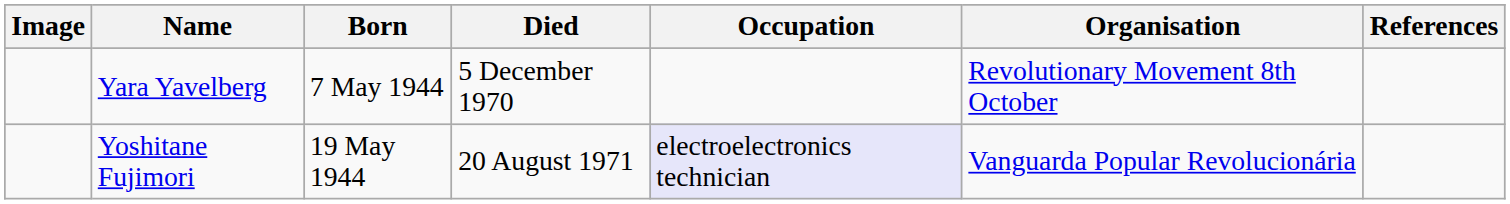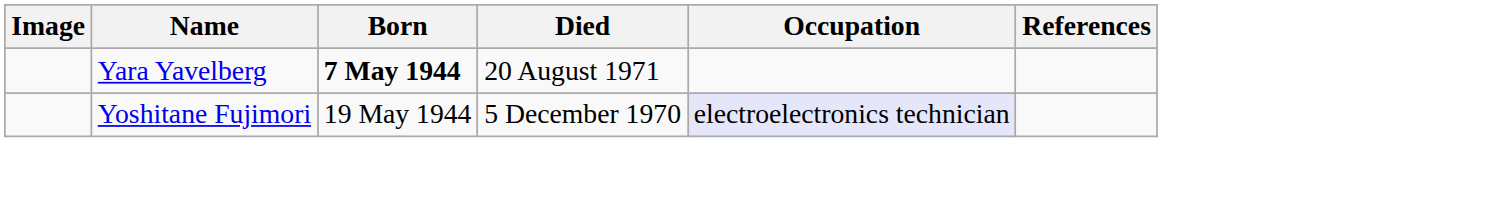- column: Organisation | Revolutionary Movement 8th October | Vanguarda Popular Revolucionária
Yara Yavelberg | Born: normal -> bold
Yara Yavelberg | Died: 5 December 1970 -> 20 August 1971
Yoshitane Fujimori | Died: 20 August 1971 -> 5 December 1970
